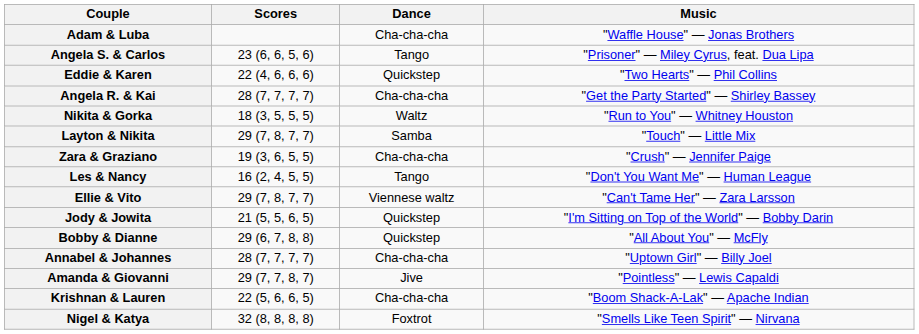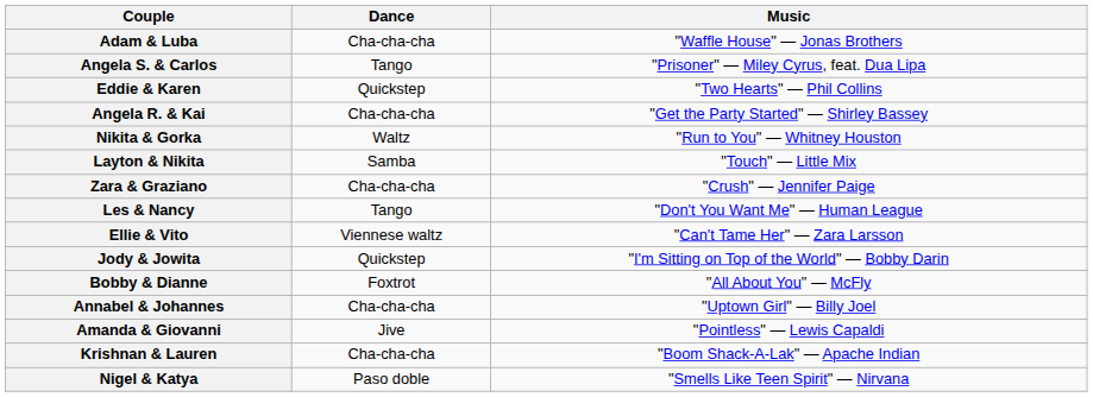- column: Scores | 23 (6, 6, 5, 6) | 22 (4, 6, 6, 6) | 28 (7, 7, 7, 7) | 18 (3, 5, 5, 5) | 29 (7, 8, 7, 7) | 19 (3, 6, 5, 5) | 16 (2, 4, 5, 5) | 29 (7, 8, 7, 7) | 21 (5, 5, 6, 5) | 29 (6, 7, 8, 8) | 28 (7, 7, 7, 7) | 29 (7, 7, 8, 7) | 22 (5, 6, 6, 5) | 32 (8, 8, 8, 8)
Bobby & Dianne | Dance: Quickstep -> Foxtrot
Nigel & Katya | Dance: Foxtrot -> Paso doble
